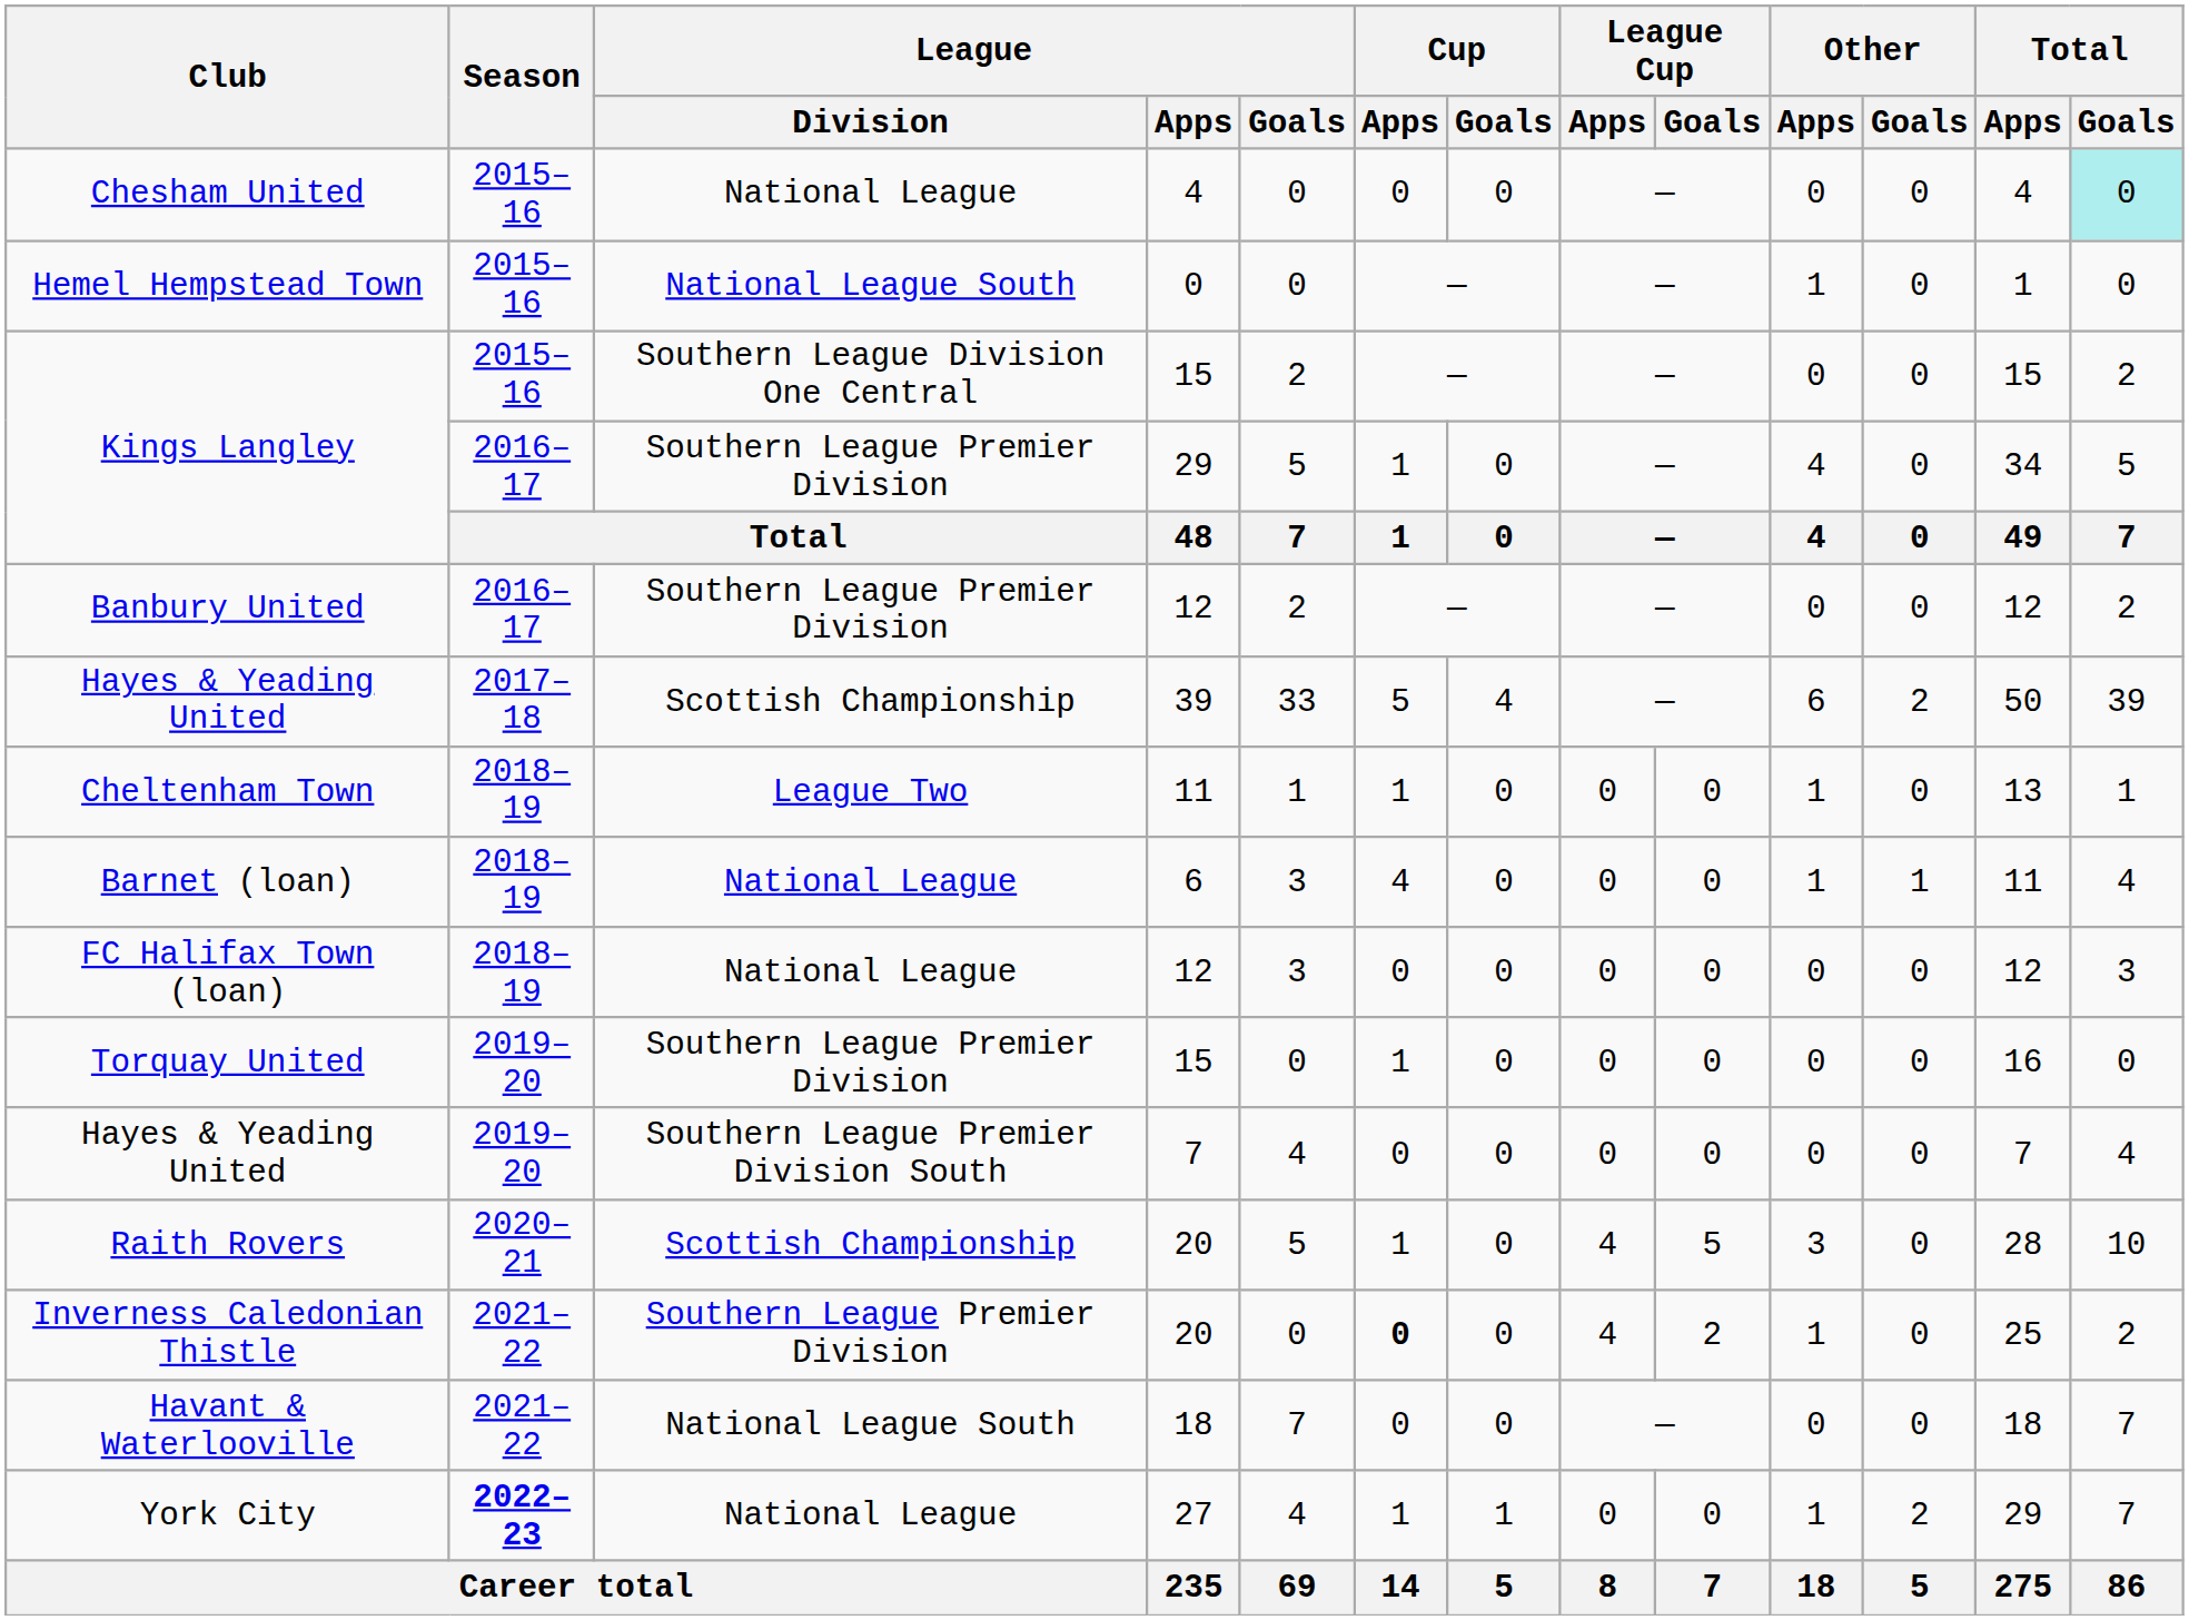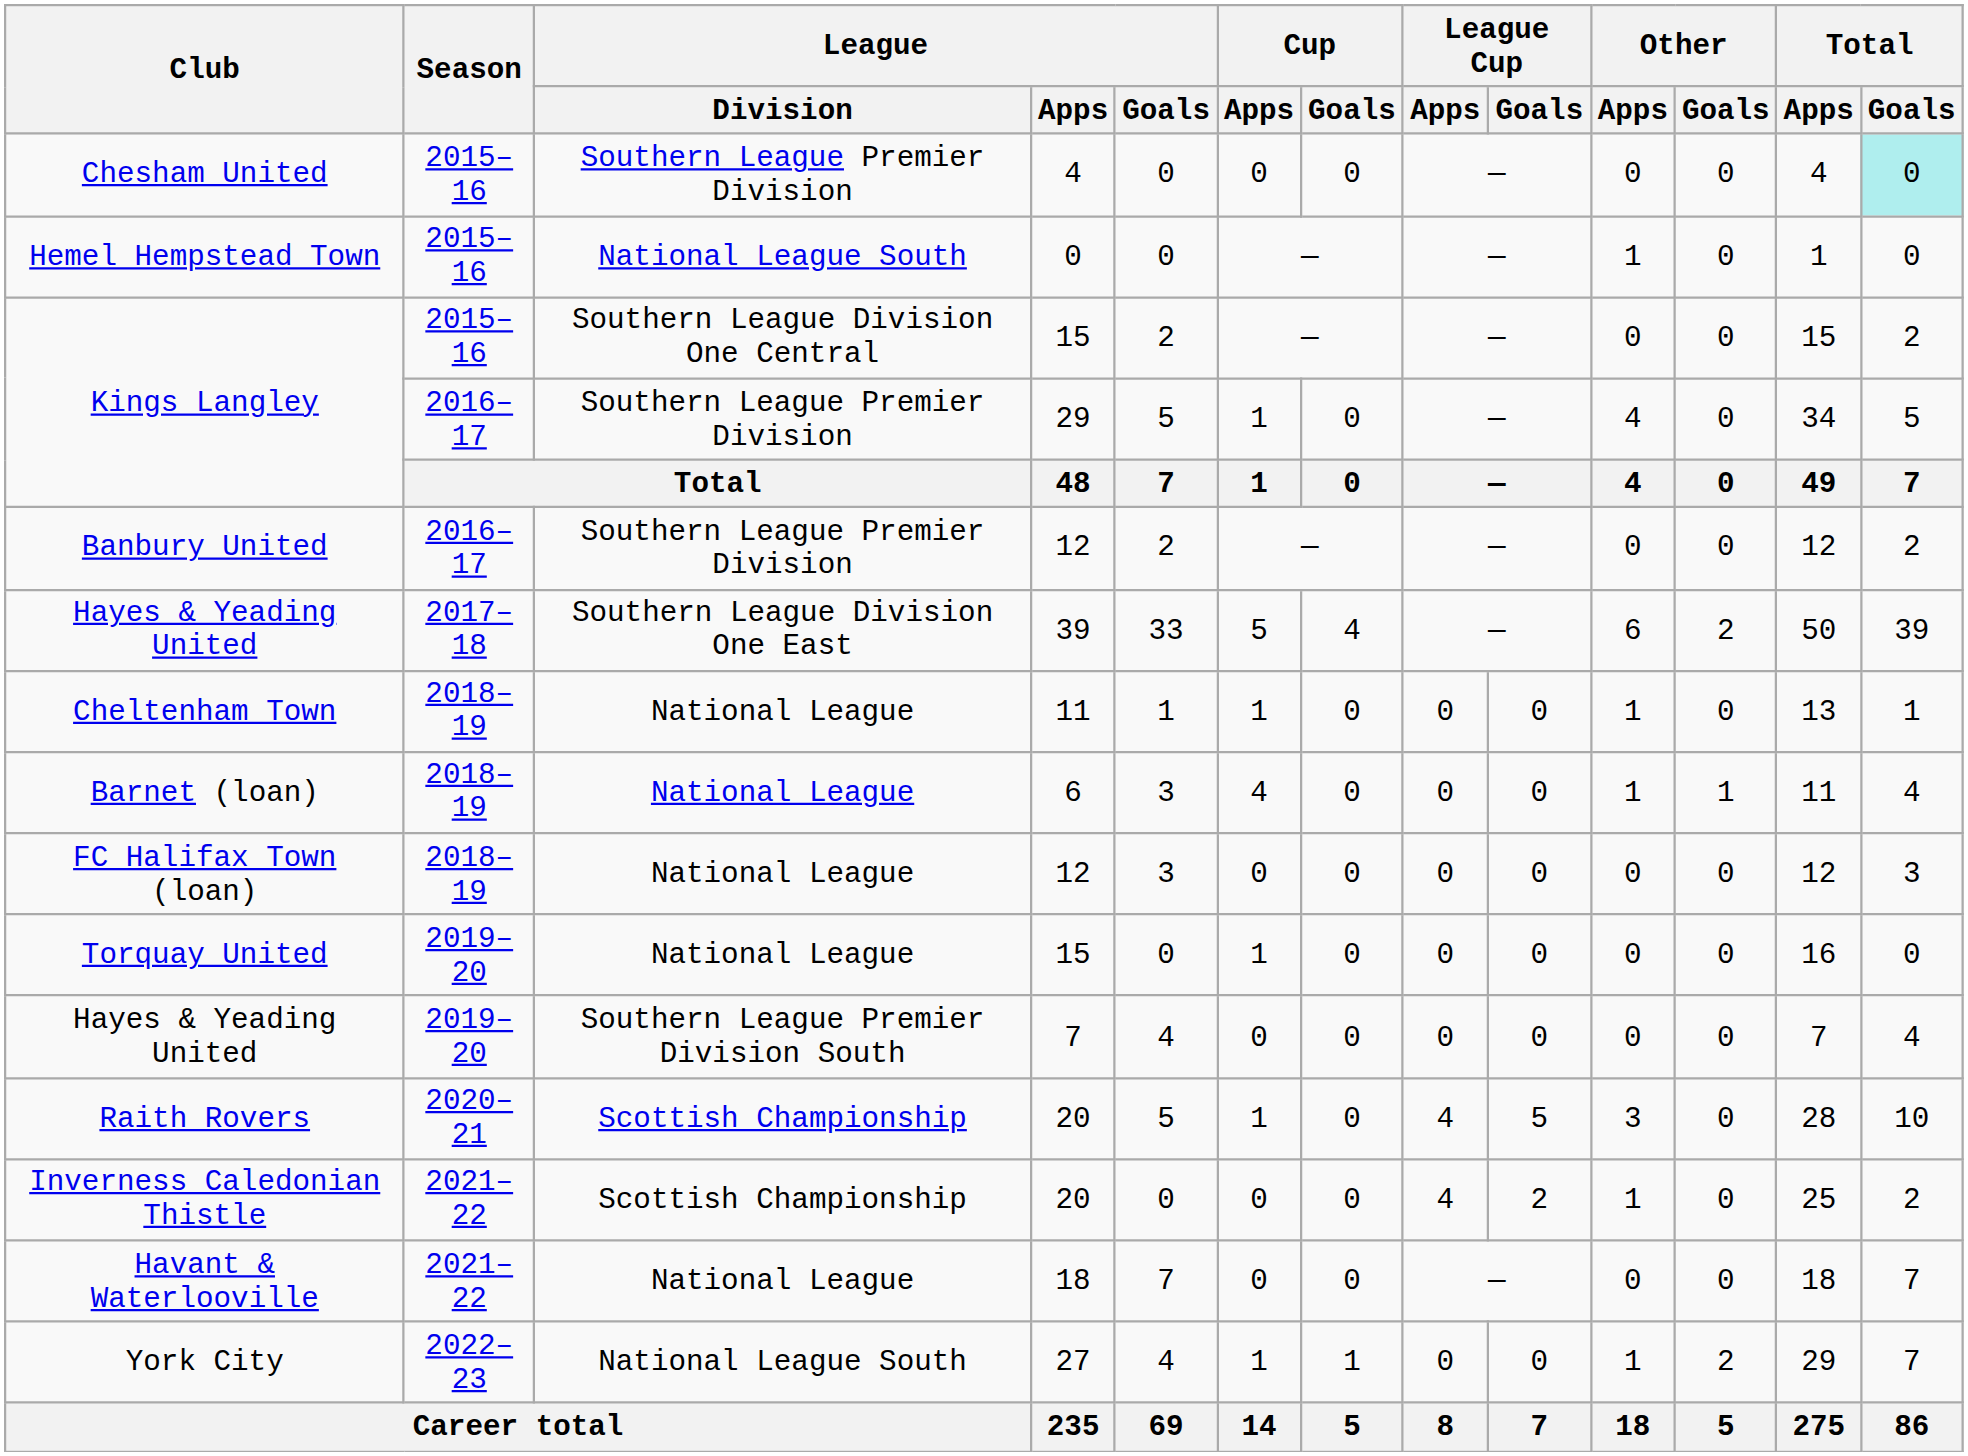Chesham United | League / Division: National League -> Southern League Premier Division
Hayes & Yeading United / 39 | League / Division: Scottish Championship -> Southern League Division One East
Cheltenham Town | League / Division: League Two -> National League
Torquay United | League / Division: Southern League Premier Division -> National League
Inverness Caledonian Thistle | League / Division: Southern League Premier Division -> Scottish Championship
Inverness Caledonian Thistle | Cup / Apps: bold -> normal
Havant & Waterlooville | League / Division: National League South -> National League
York City | Season: bold -> normal
York City | League / Division: National League -> National League South
